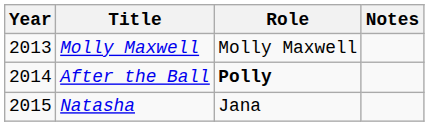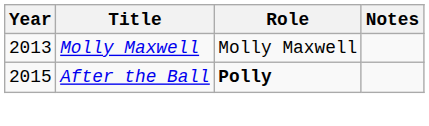After the Ball | Year: 2014 -> 2015
- row: 2015 | Natasha | Jana
